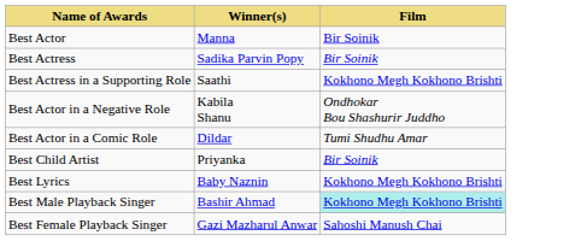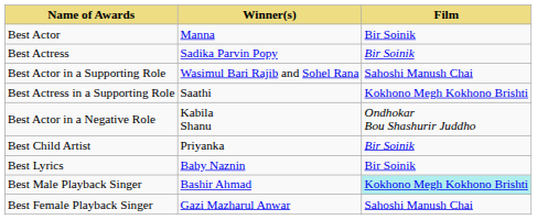+ row: Best Actor in a Supporting Role | Wasimul Bari Rajib and Sohel Rana | Sahoshi Manush Chai
- row: Best Actor in a Comic Role | Dildar | Tumi Shudhu Amar
Best Lyrics | Film: Kokhono Megh Kokhono Brishti -> Bir Soinik
